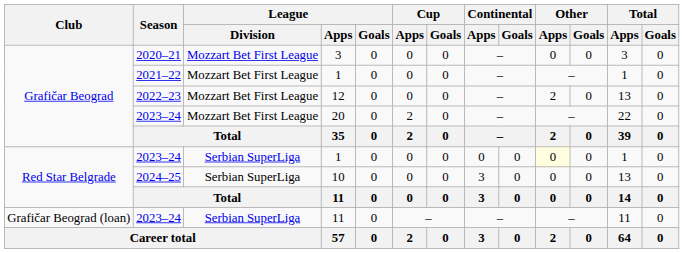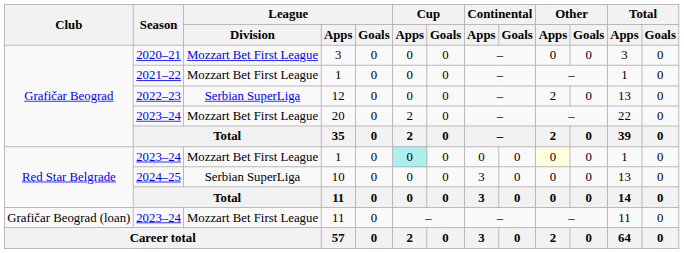12 | League / Division: Mozzart Bet First League -> Serbian SuperLiga
2023–24 / 1 | League / Division: Serbian SuperLiga -> Mozzart Bet First League
2023–24 / 1 | Cup / Apps: no background -> paleturquoise background
2023–24 / 11 | League / Division: Serbian SuperLiga -> Mozzart Bet First League
